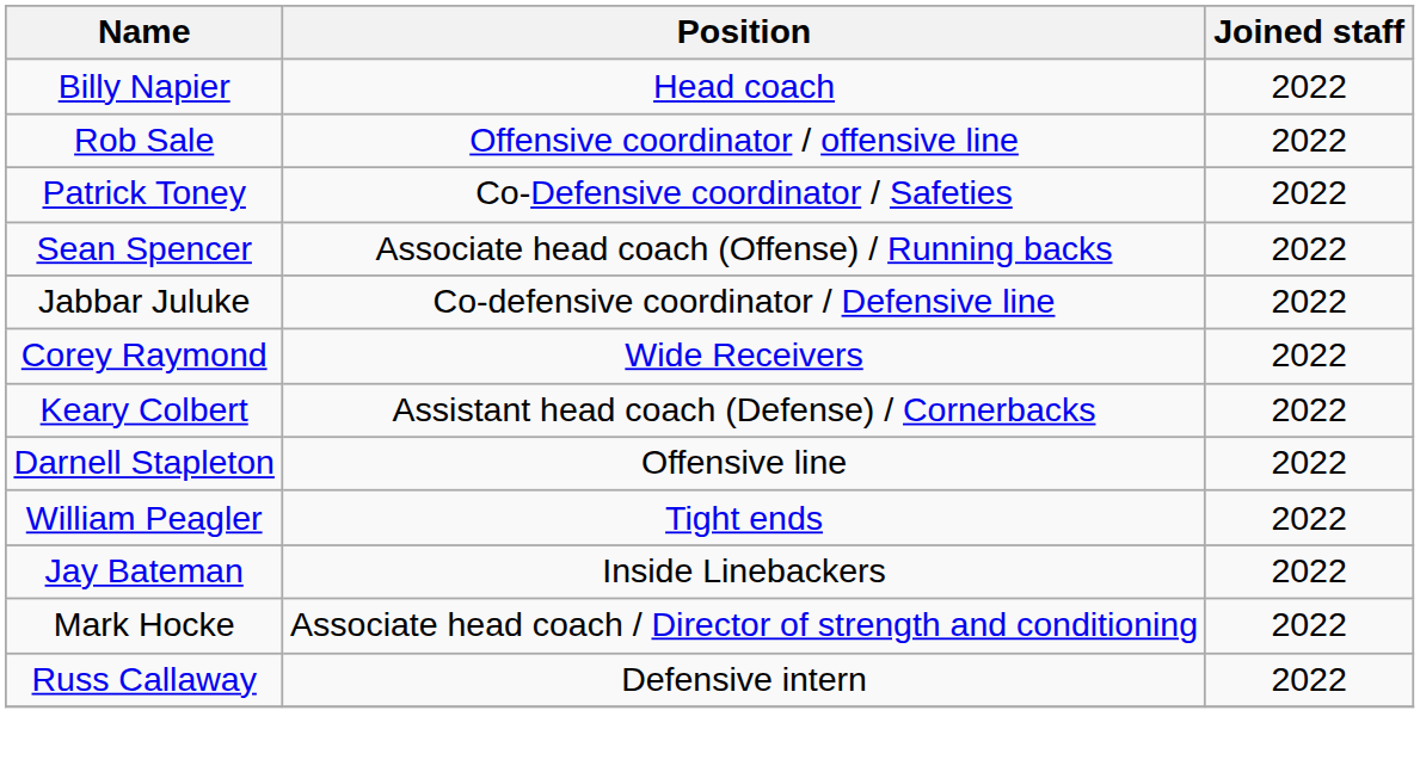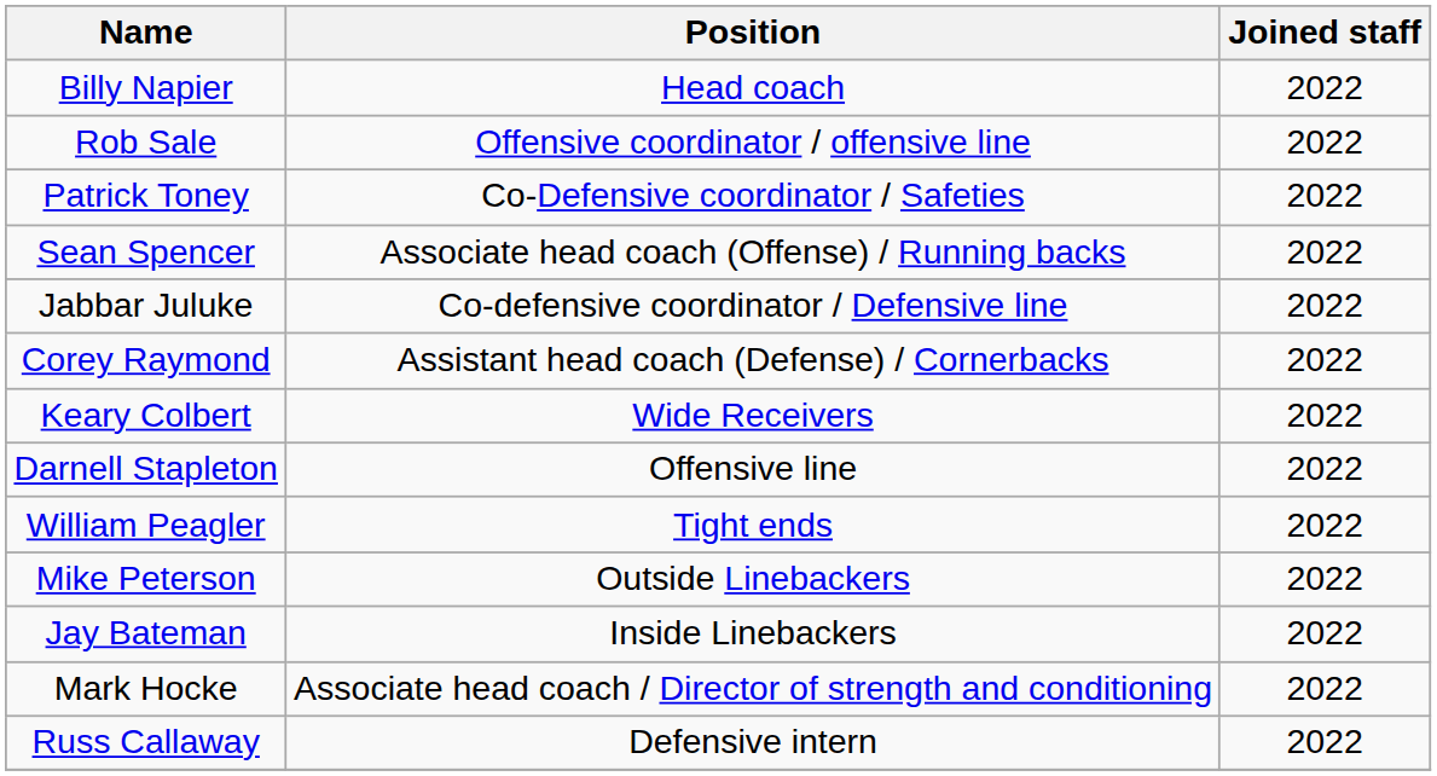Corey Raymond | Position: Wide Receivers -> Assistant head coach (Defense) / Cornerbacks
Keary Colbert | Position: Assistant head coach (Defense) / Cornerbacks -> Wide Receivers
+ row: Mike Peterson | Outside Linebackers | 2022
